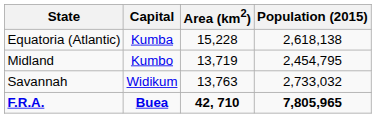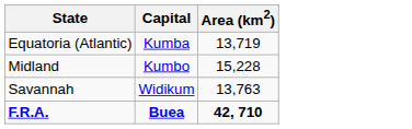- column: Population (2015) | 2,618,138 | 2,454,795 | 2,733,032 | 7,805,965
Equatoria (Atlantic) | Area (km2): 15,228 -> 13,719
Midland | Area (km2): 13,719 -> 15,228
